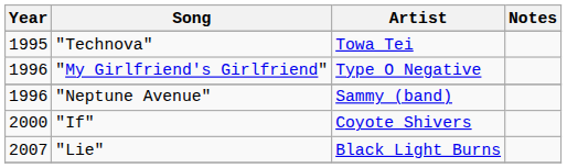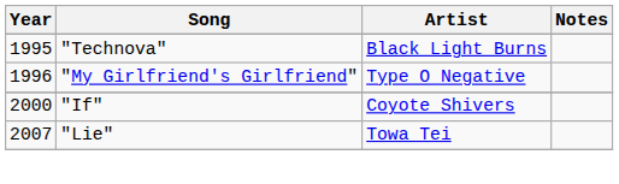"Technova" | Artist: Towa Tei -> Black Light Burns
- row: 1996 | "Neptune Avenue" | Sammy (band)
"Lie" | Artist: Black Light Burns -> Towa Tei
